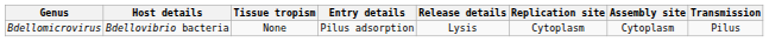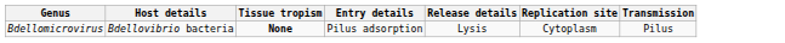- column: Assembly site | Cytoplasm
Bdellomicrovirus | Tissue tropism: normal -> bold
